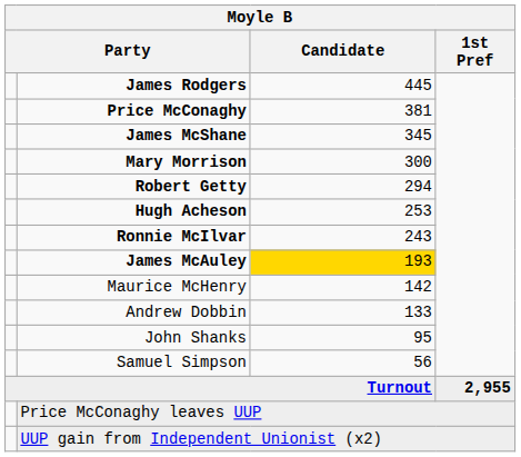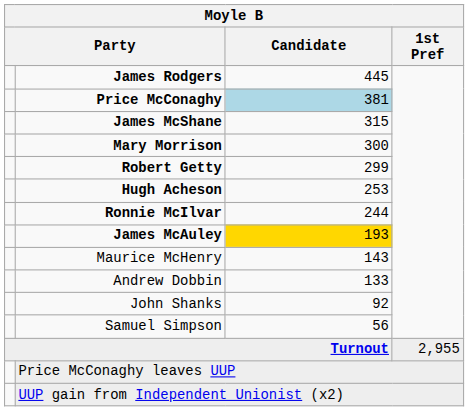Price McConaghy | Candidate: no background -> lightblue background
James McShane | Candidate: 345 -> 315
Robert Getty | Candidate: 294 -> 299
Ronnie McIlvar | Candidate: 243 -> 244
Maurice McHenry | Candidate: 142 -> 143
John Shanks | Candidate: 95 -> 92
Turnout | 1st Pref: bold -> normal
